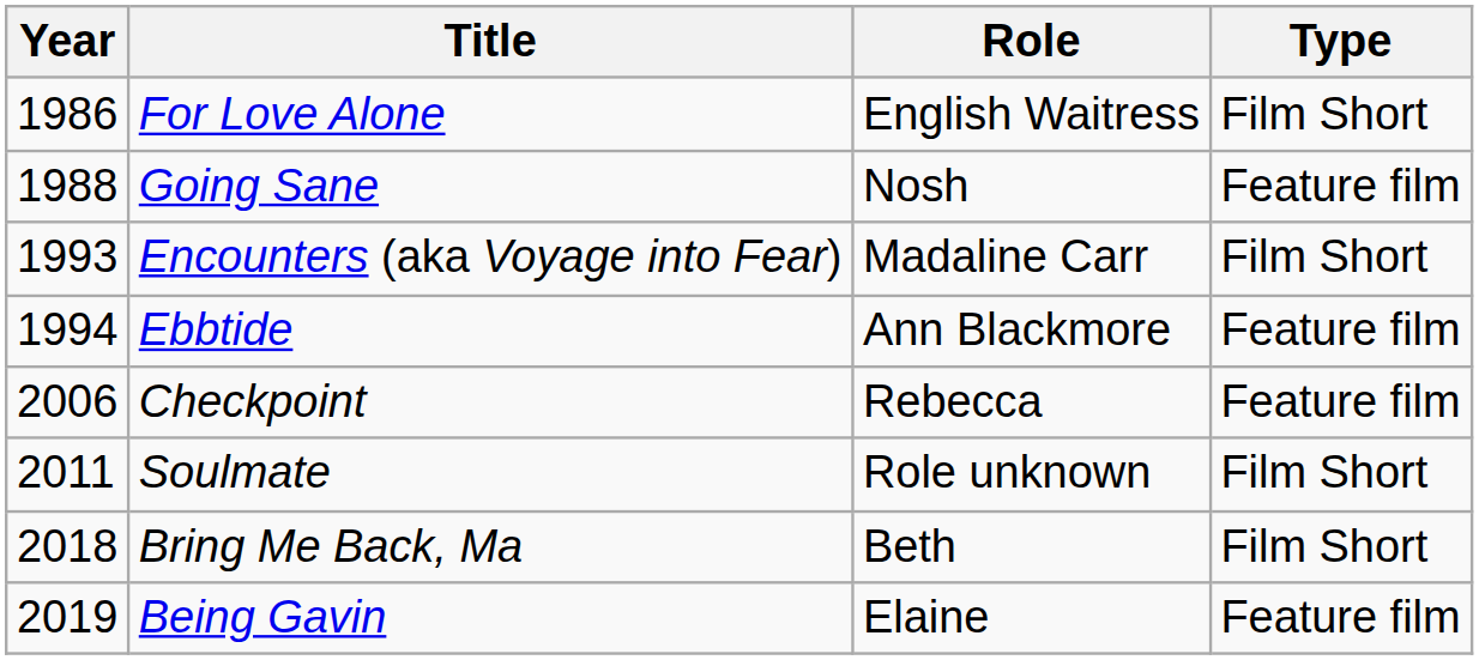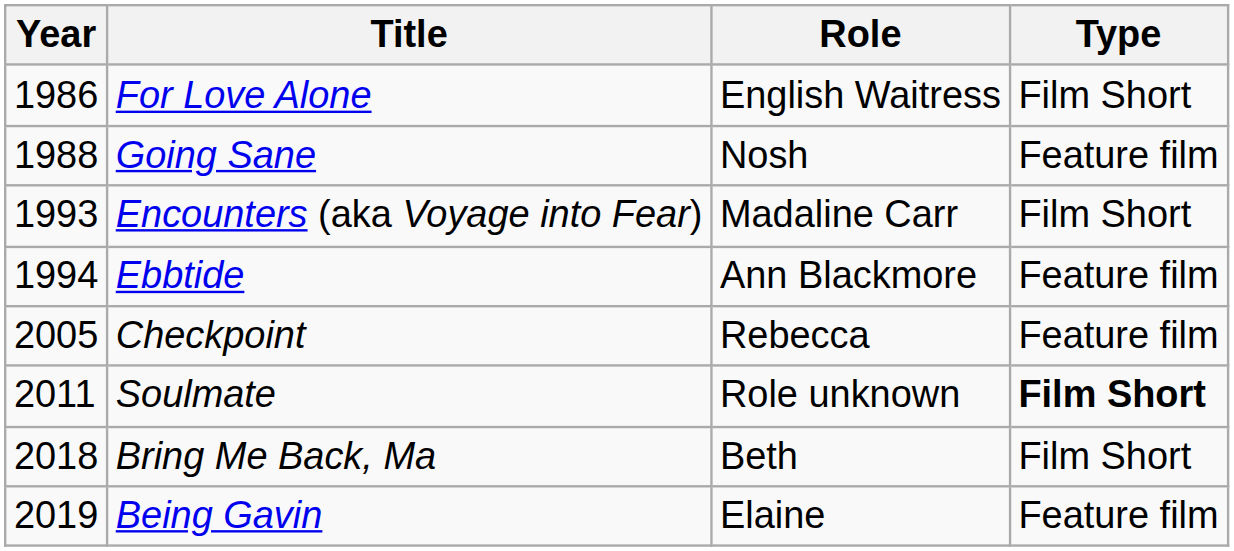Checkpoint | Year: 2006 -> 2005
Soulmate | Type: normal -> bold
